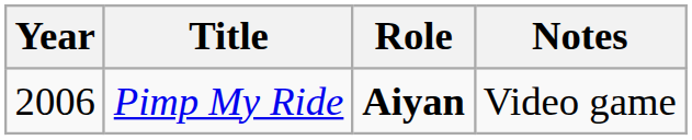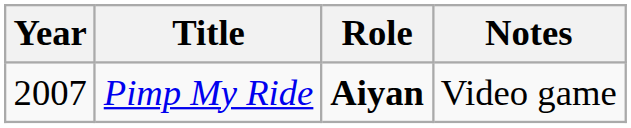Pimp My Ride | Year: 2006 -> 2007
